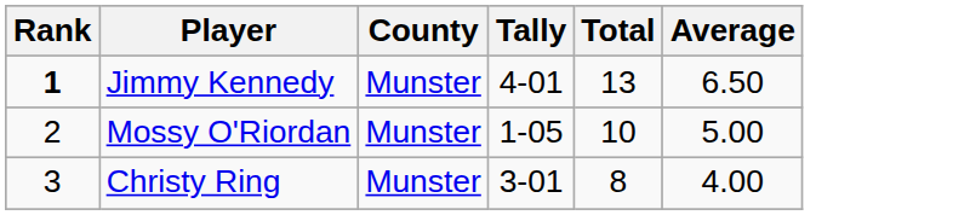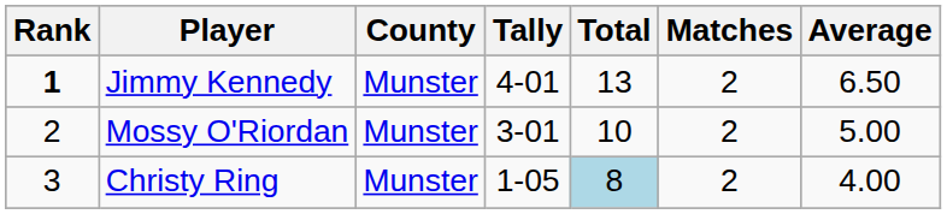+ column: Matches | 2 | 2 | 2
Mossy O'Riordan | Tally: 1-05 -> 3-01
Christy Ring | Tally: 3-01 -> 1-05
Christy Ring | Total: no background -> lightblue background
